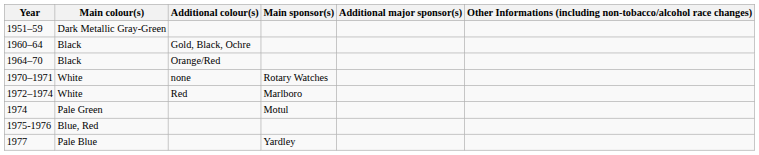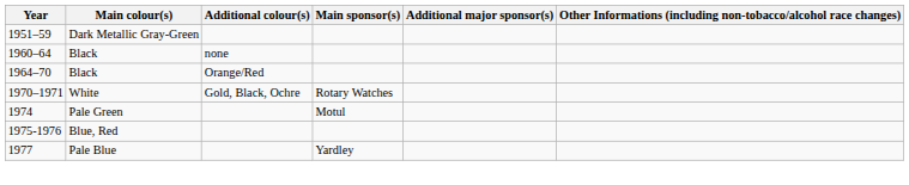1960–64 | Additional colour(s): Gold, Black, Ochre -> none
1970–1971 | Additional colour(s): none -> Gold, Black, Ochre
- row: 1972–1974 | White | Red | Marlboro
